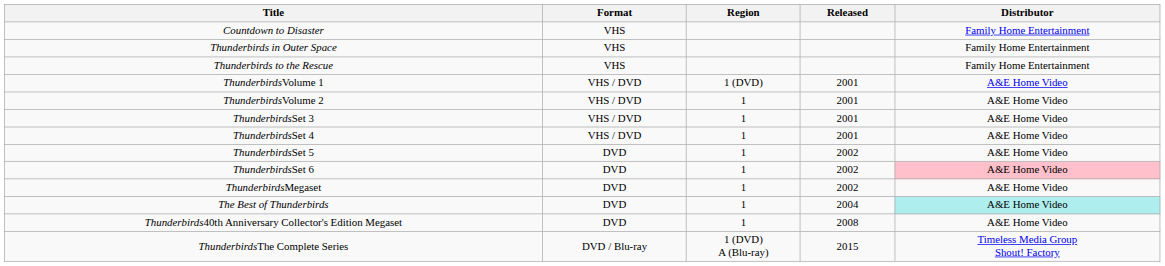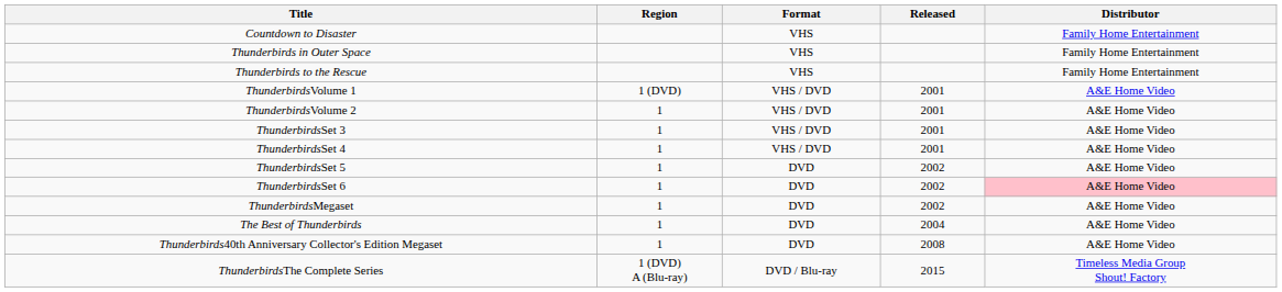columns swapped: Format <-> Region
The Best of Thunderbirds | Distributor: paleturquoise background -> no background
